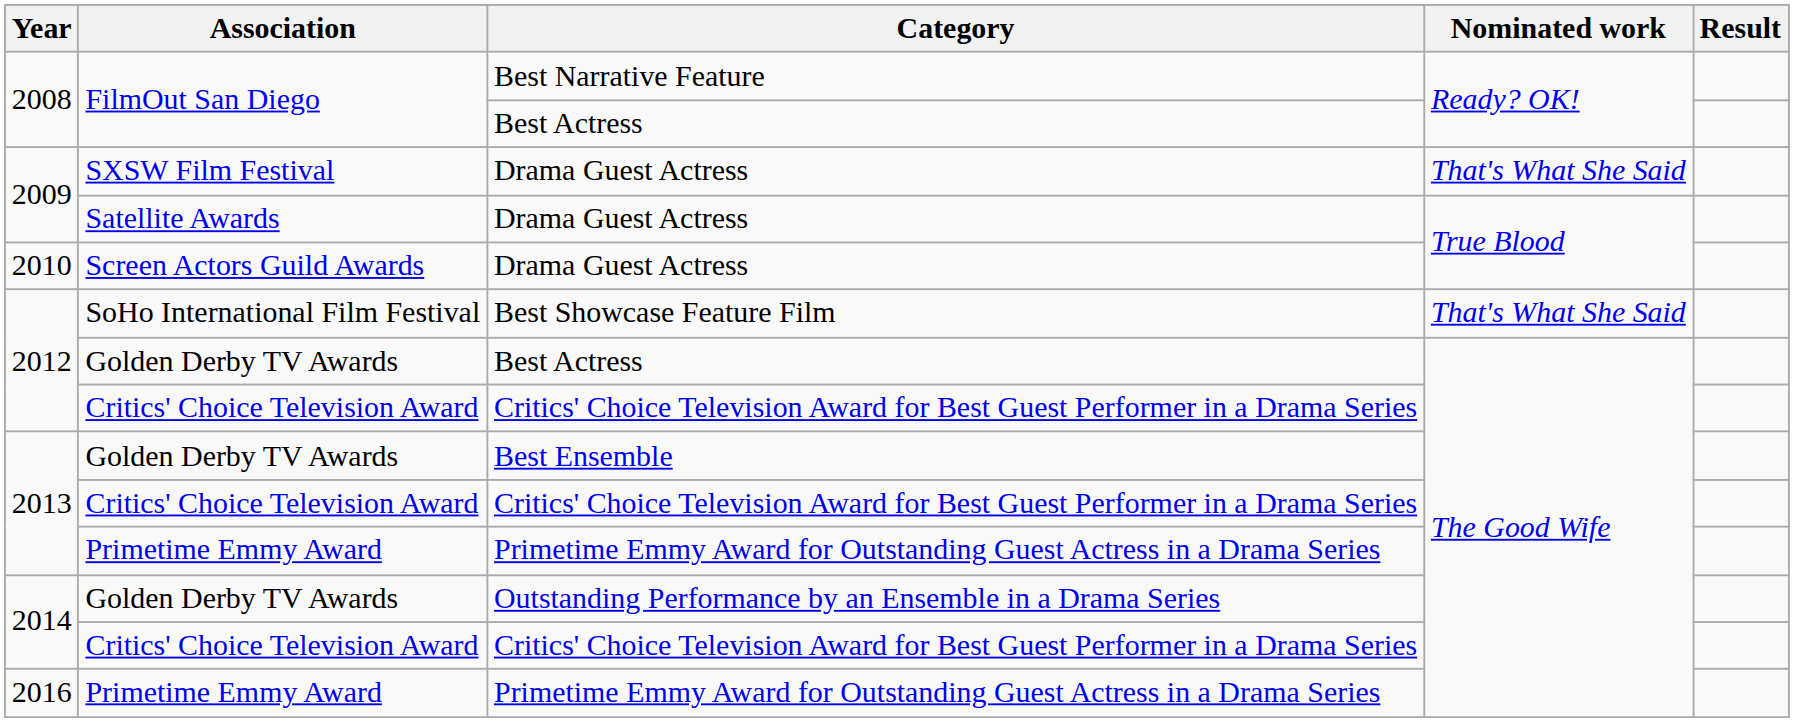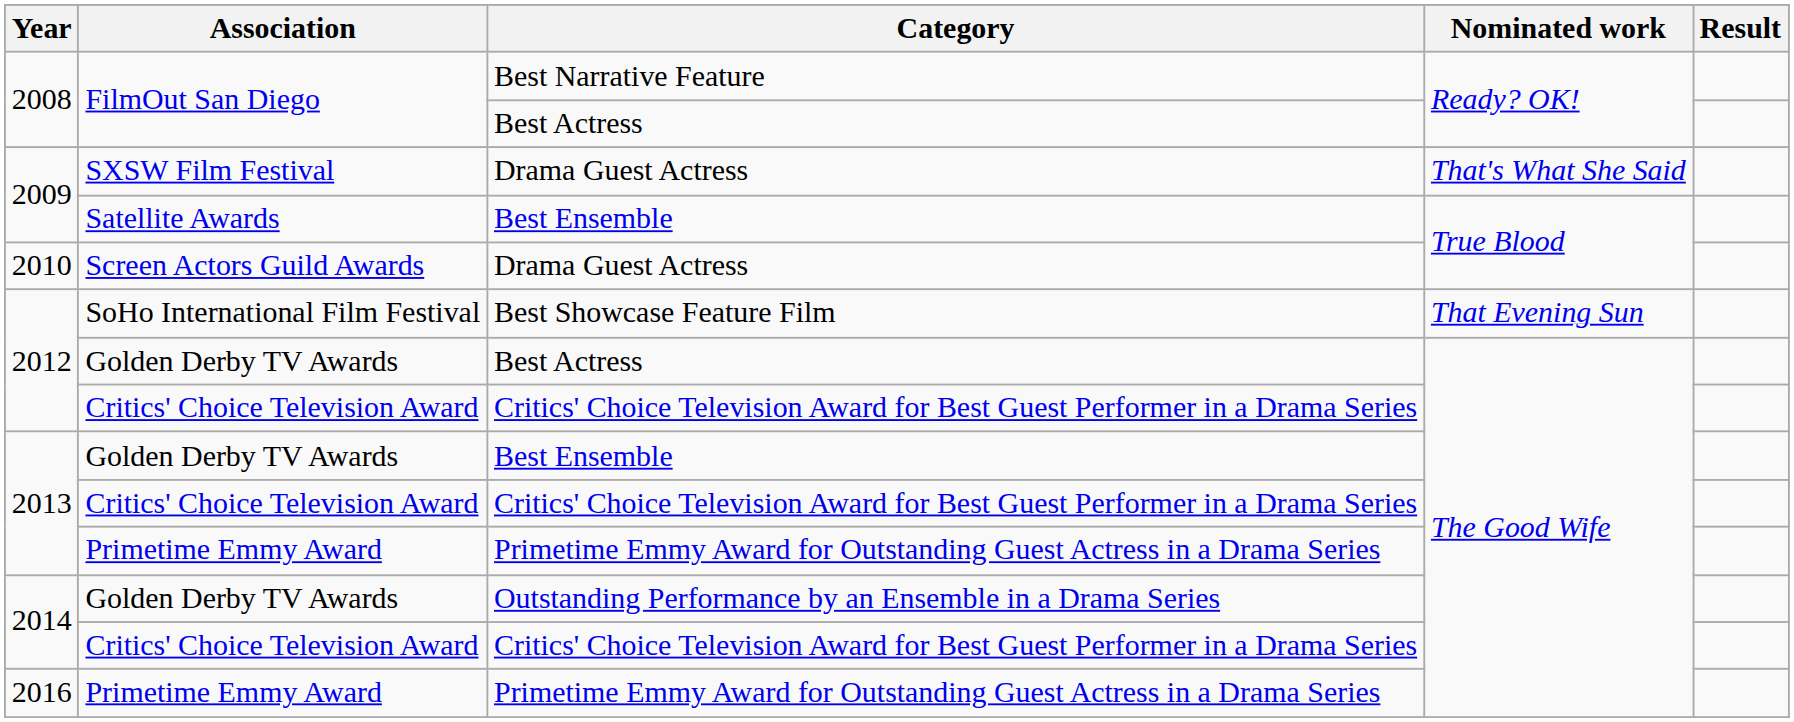Satellite Awards | Category: Drama Guest Actress -> Best Ensemble
SoHo International Film Festival | Nominated work: That's What She Said -> That Evening Sun
